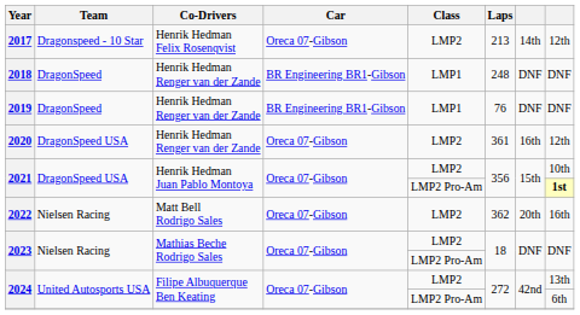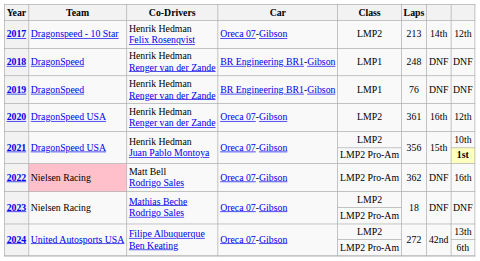2022 | Team: no background -> pink background
2022 | Class: LMP2 -> LMP2 Pro-Am
2022 | column 7: 20th -> DNF
